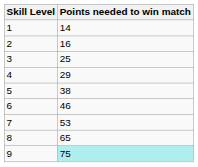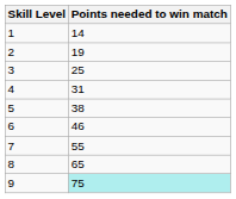2 | Points needed to win match: 16 -> 19
4 | Points needed to win match: 29 -> 31
7 | Points needed to win match: 53 -> 55
